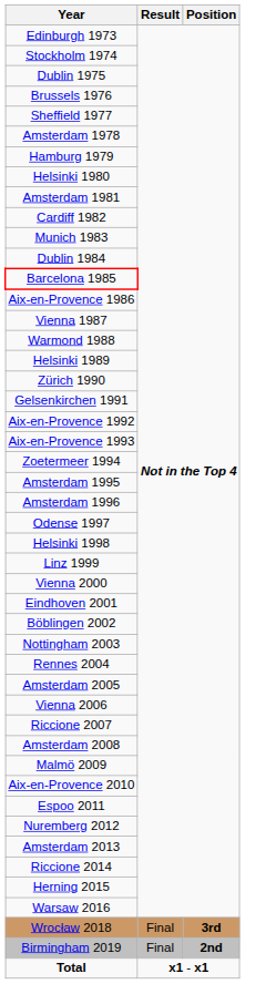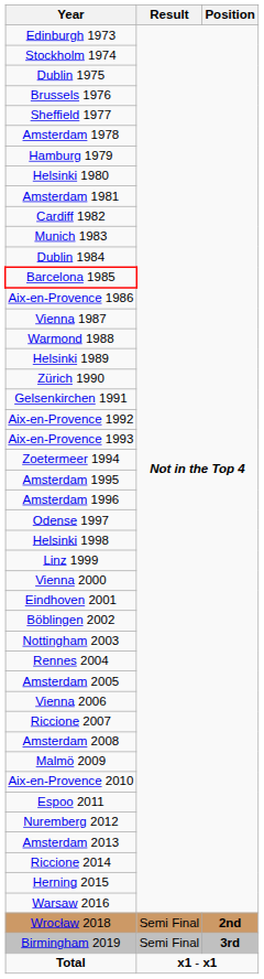Wrocław 2018 | Result: Final -> Semi Final
Wrocław 2018 | Position: 3rd -> 2nd
Birmingham 2019 | Result: Final -> Semi Final
Birmingham 2019 | Position: 2nd -> 3rd
